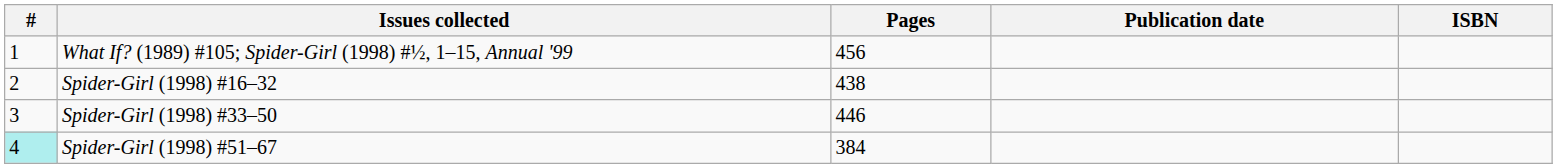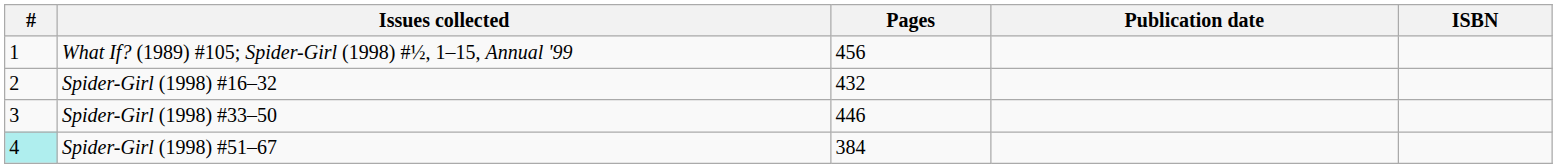Spider-Girl (1998) #16–32 | Pages: 438 -> 432
